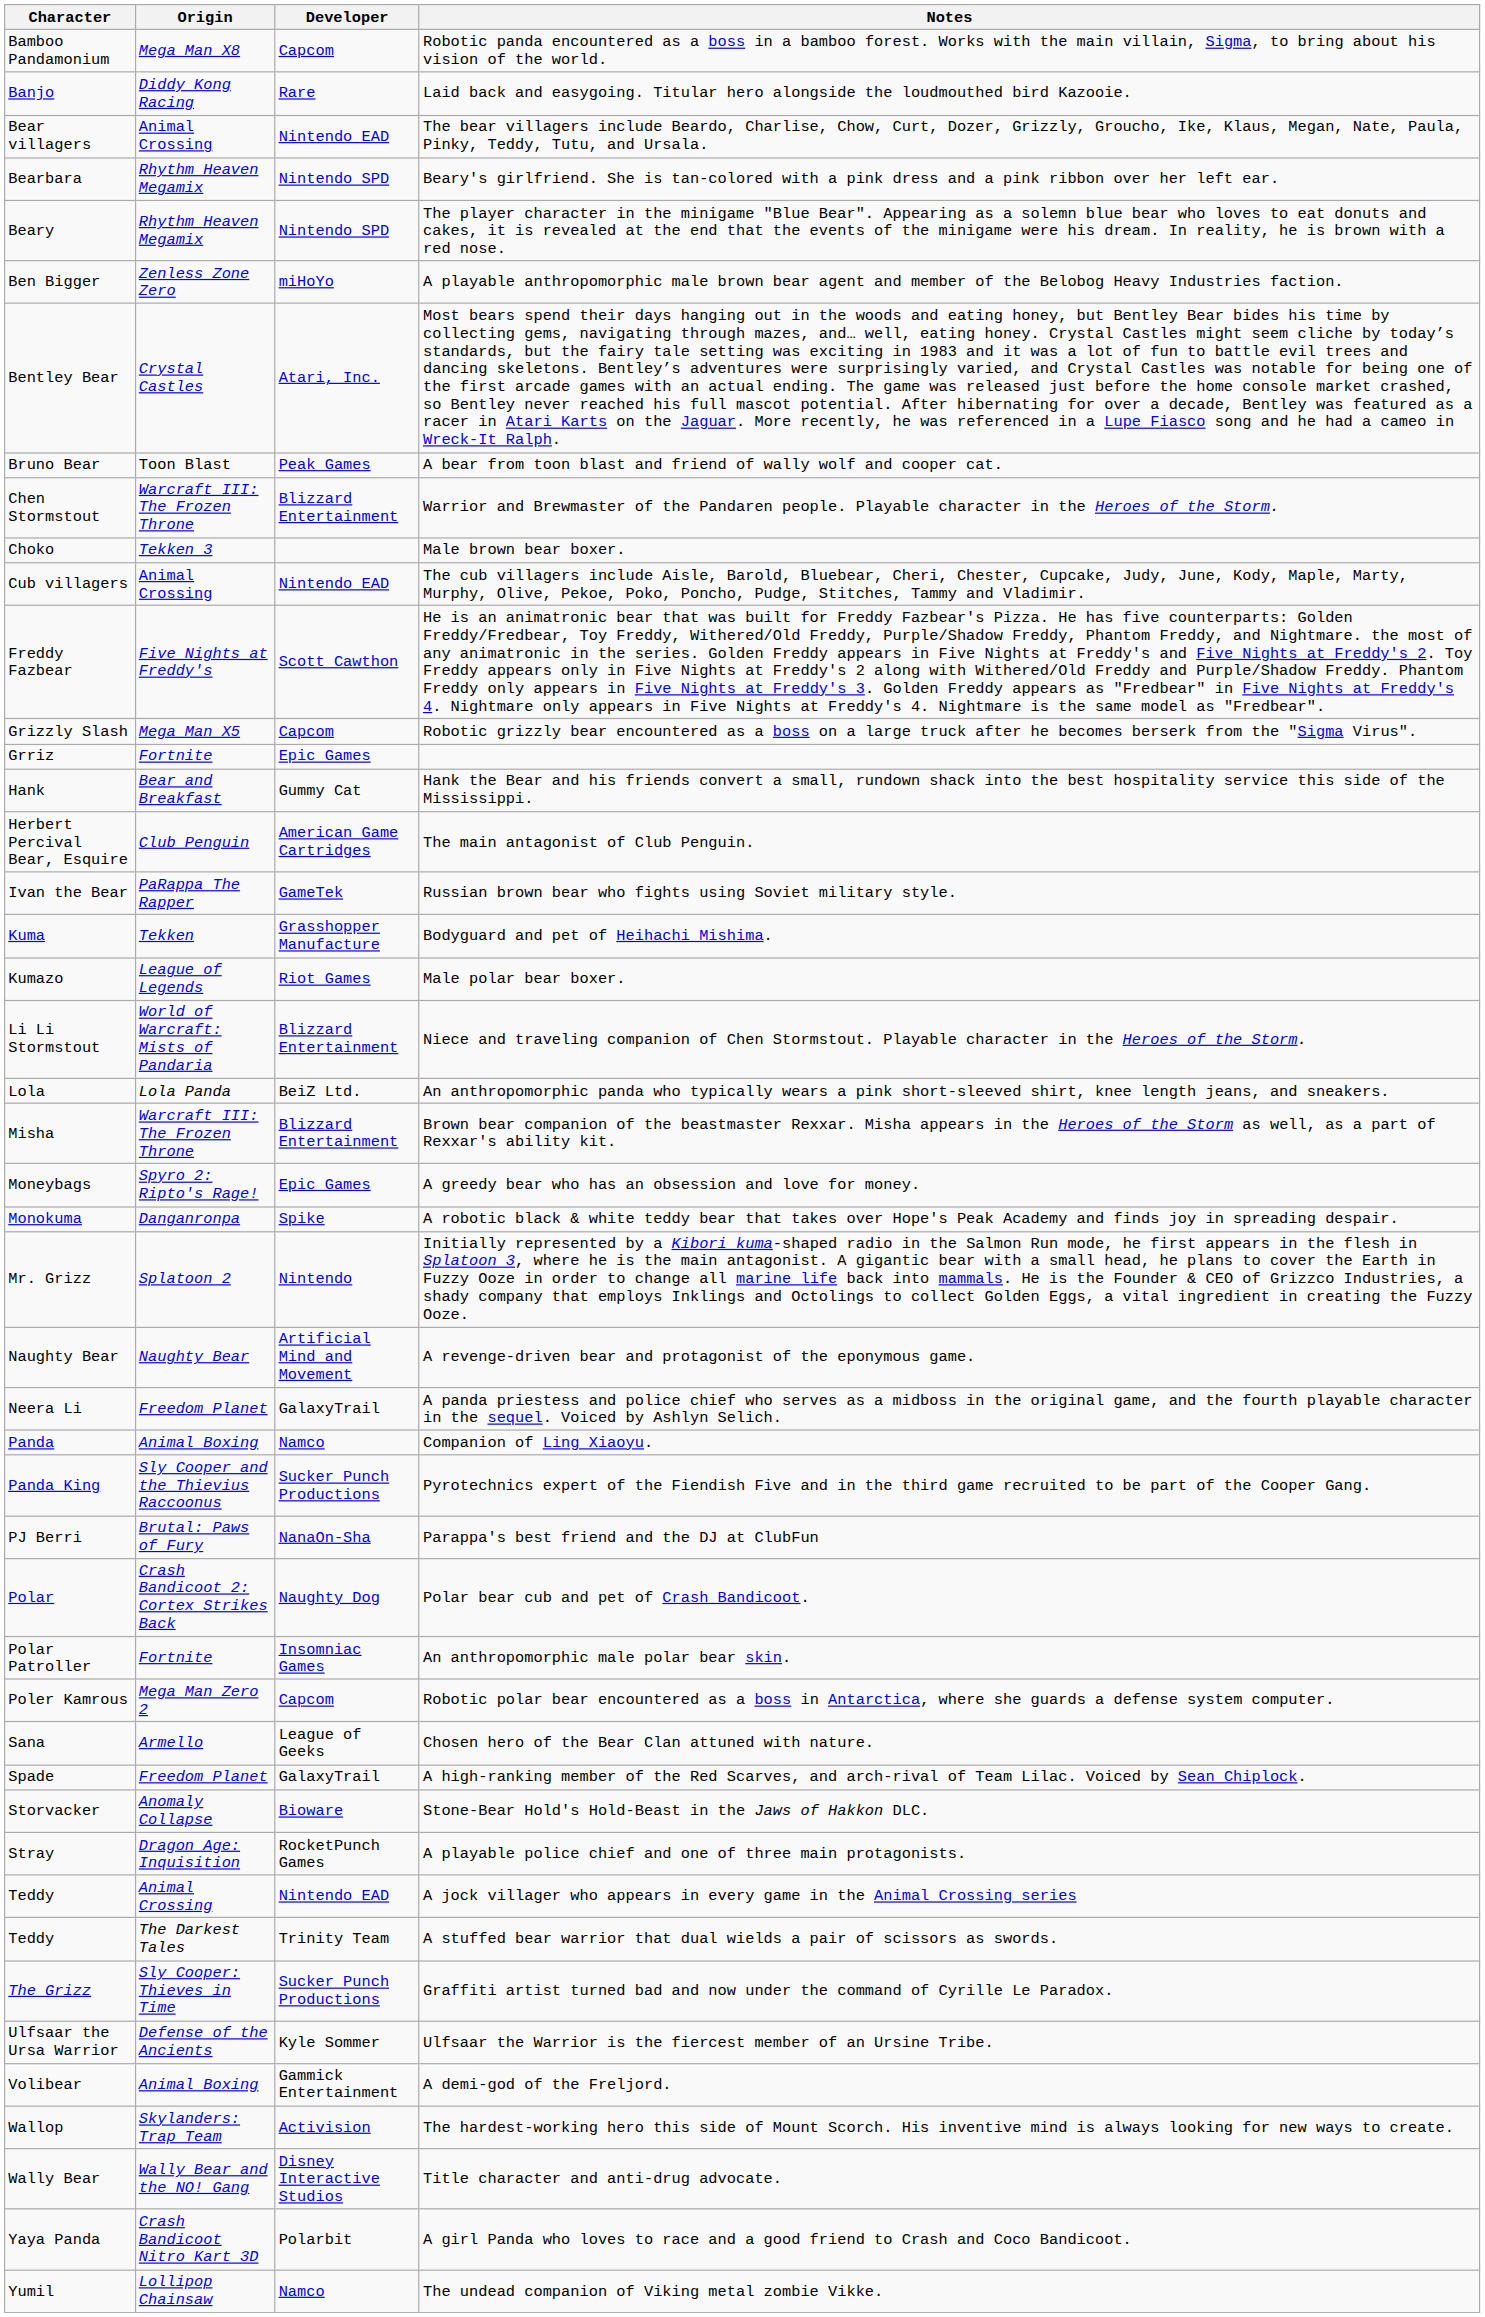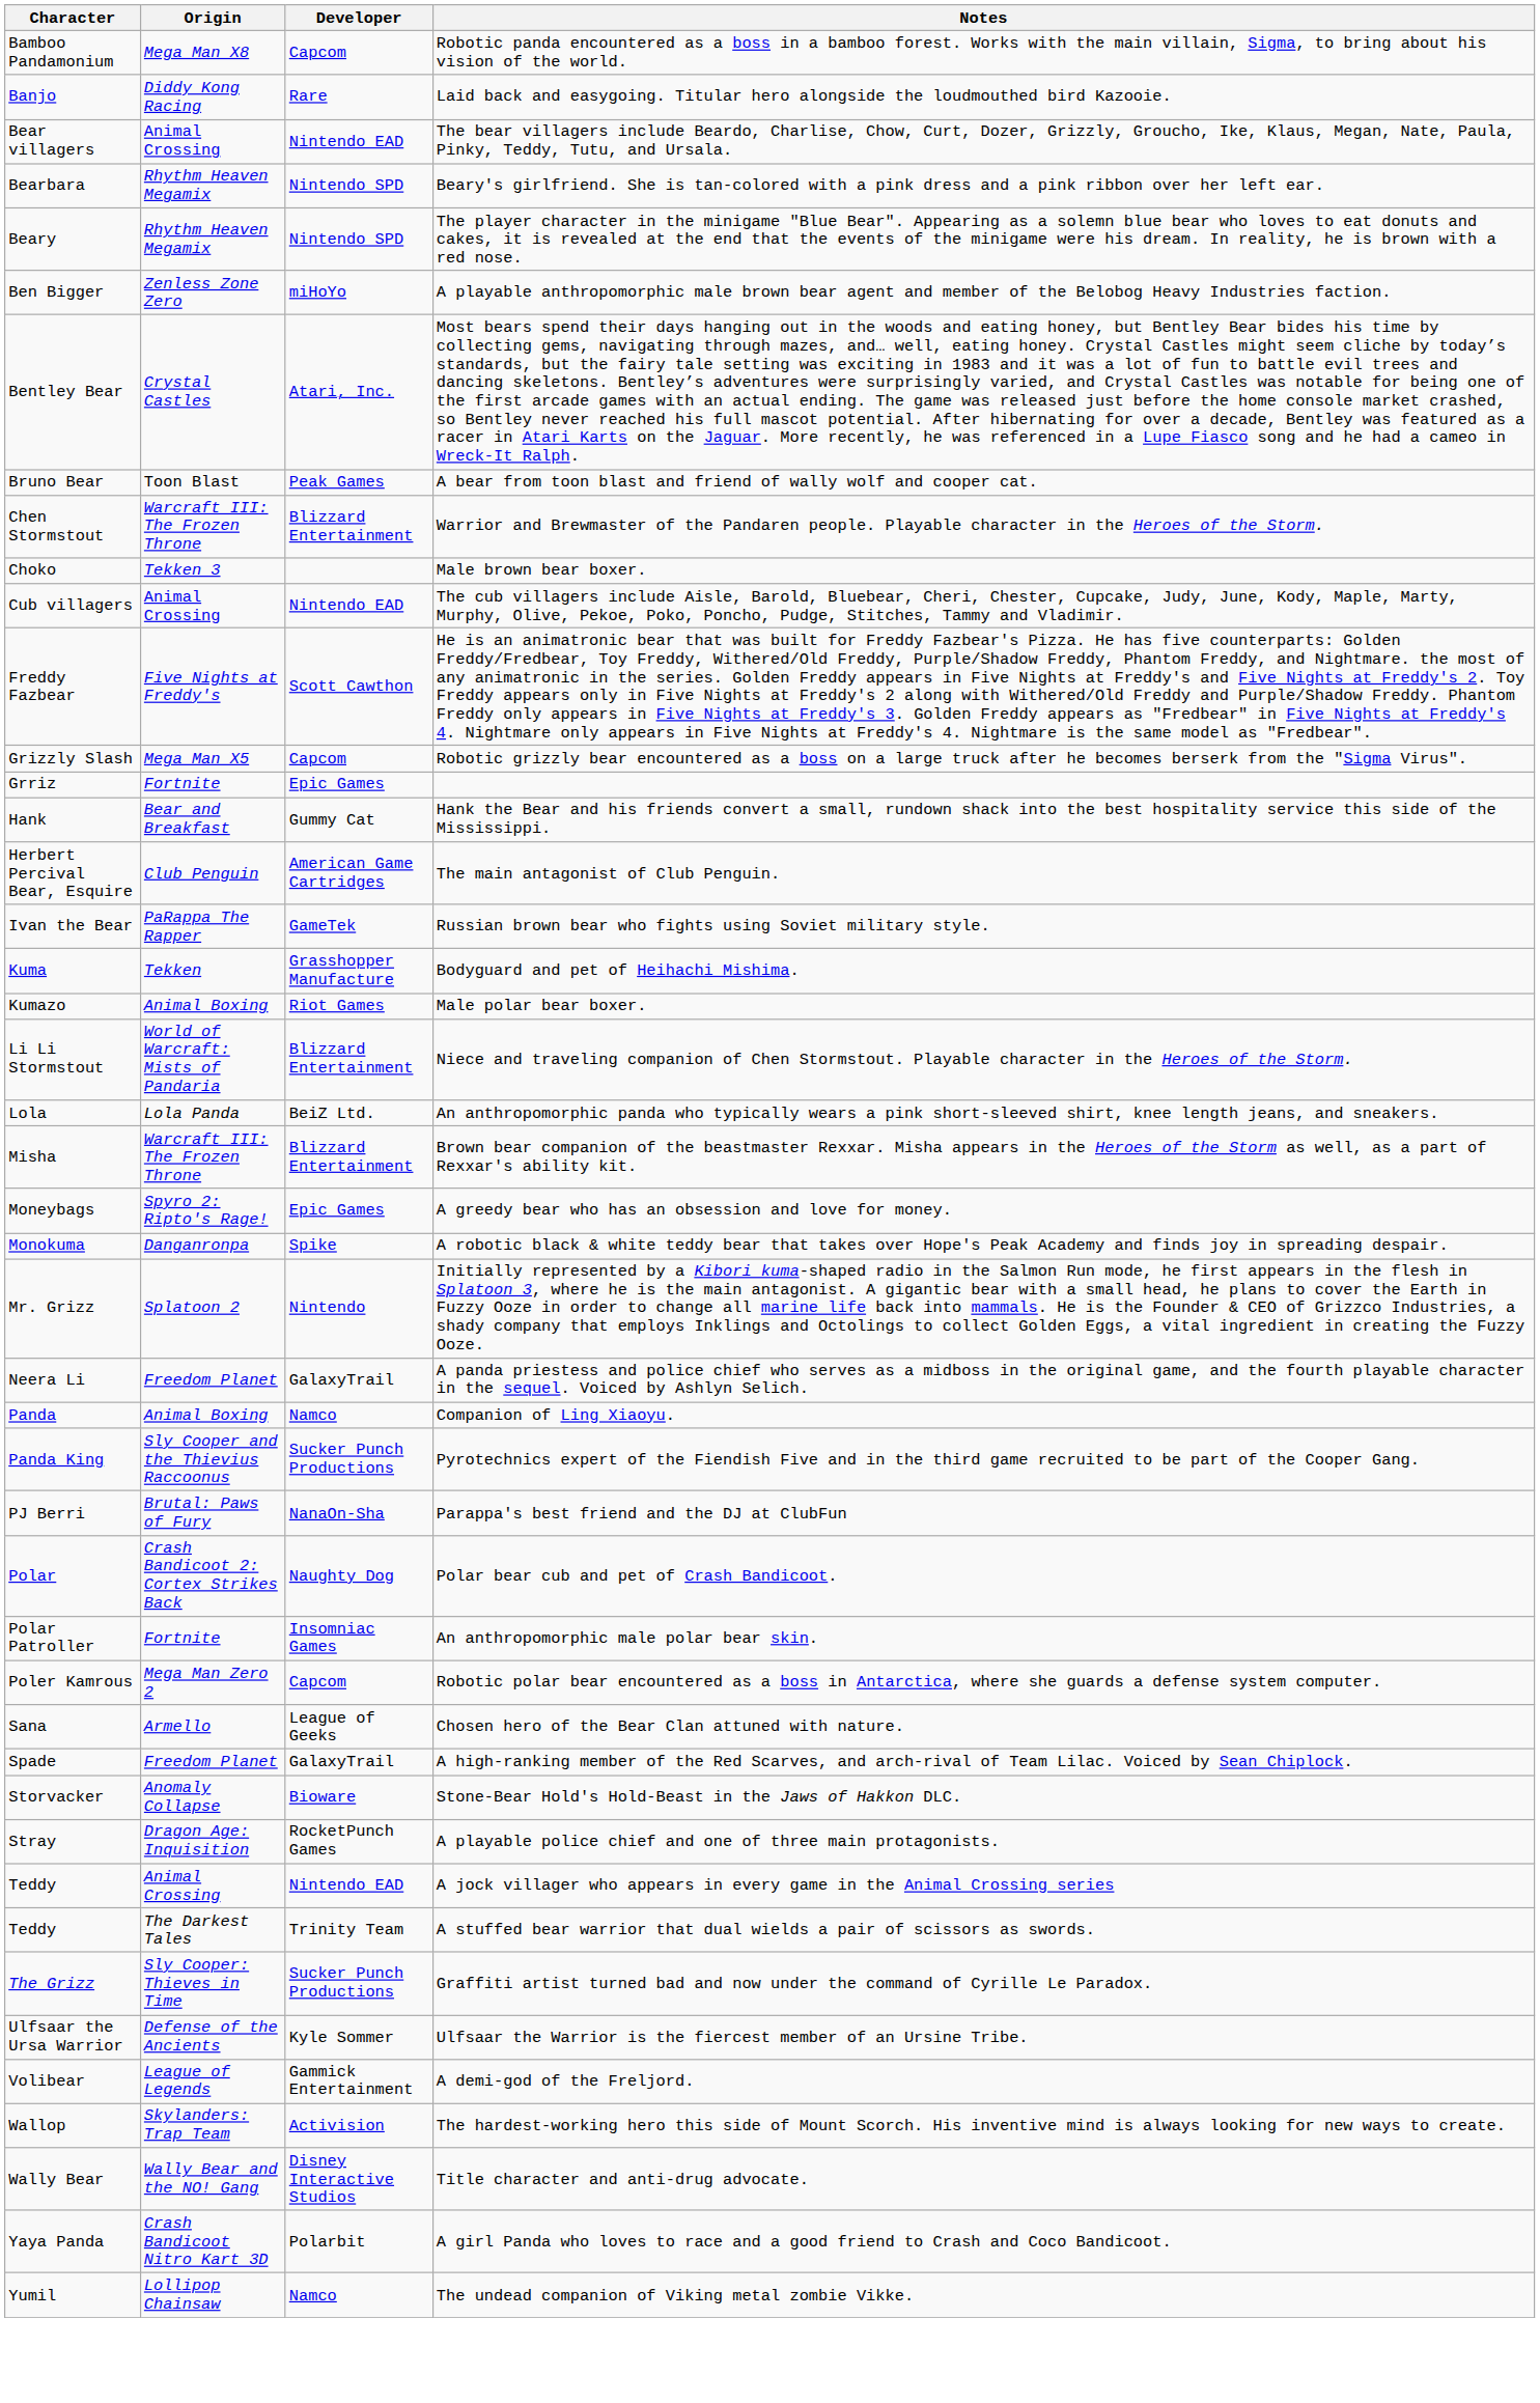Male polar bear boxer. | Origin: League of Legends -> Animal Boxing
- row: Naughty Bear | Naughty Bear | Artificial Mind and Movement | A revenge-driven bear and protagonist of the eponymous game.
A demi-god of the Freljord. | Origin: Animal Boxing -> League of Legends
